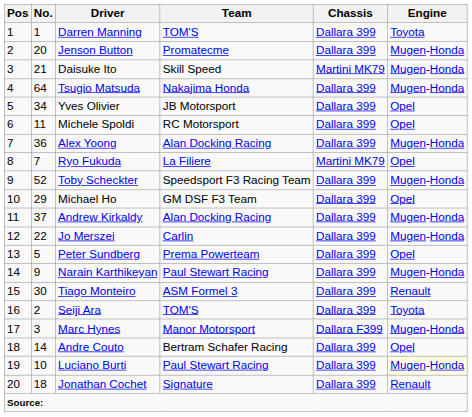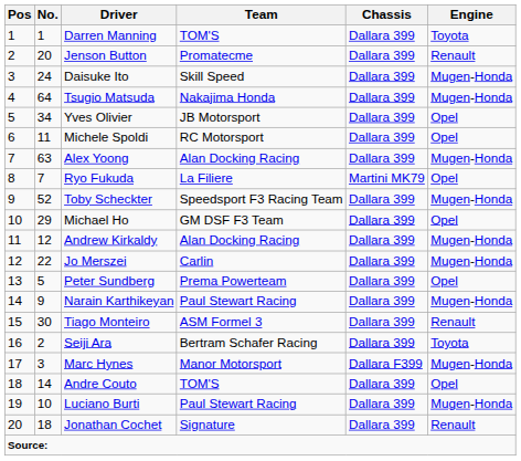Jenson Button | Engine: Mugen-Honda -> Renault
Daisuke Ito | No.: 21 -> 24
Daisuke Ito | Chassis: Martini MK79 -> Dallara 399
Alex Yoong | No.: 36 -> 63
Andrew Kirkaldy | No.: 37 -> 12
Seiji Ara | Team: TOM'S -> Bertram Schafer Racing
Andre Couto | Team: Bertram Schafer Racing -> TOM'S
Luciano Burti | Engine: lightyellow background -> no background
